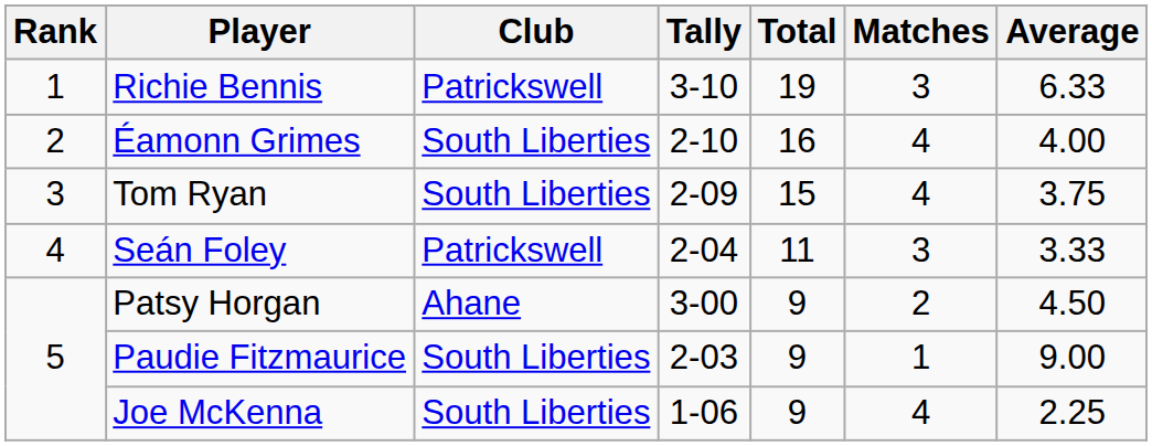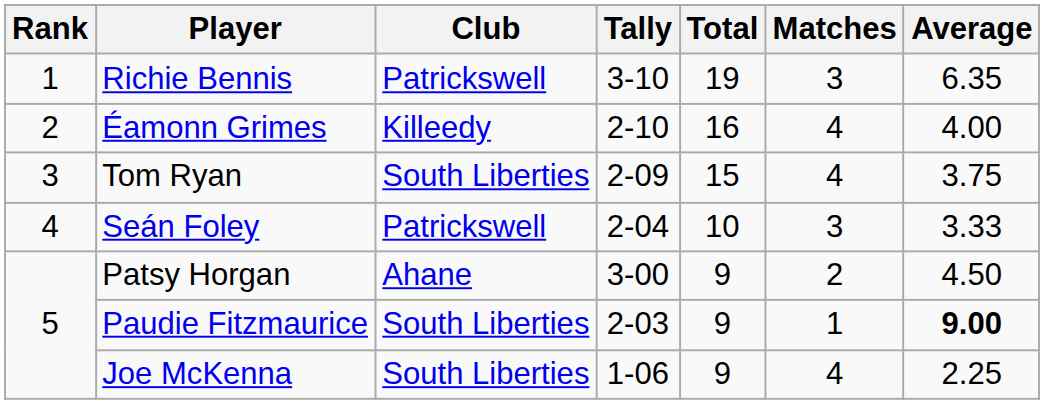Richie Bennis | Average: 6.33 -> 6.35
Éamonn Grimes | Club: South Liberties -> Killeedy
Seán Foley | Total: 11 -> 10
Paudie Fitzmaurice | Average: normal -> bold
